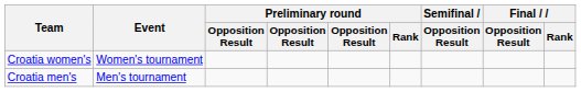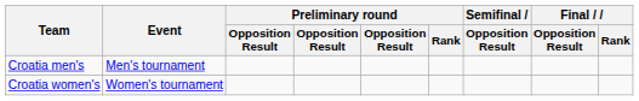rows swapped: Croatia men's <-> Croatia women's
